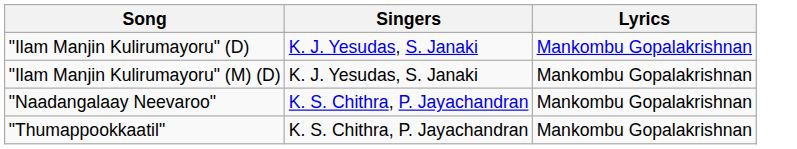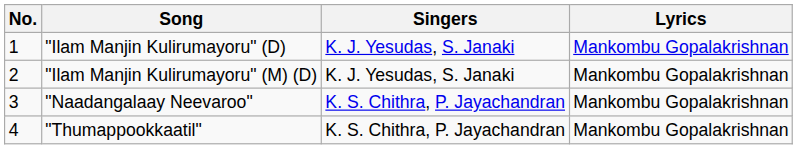+ column: No. | 1 | 2 | 3 | 4
